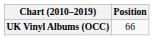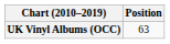UK Vinyl Albums (OCC) | Position: 66 -> 63
